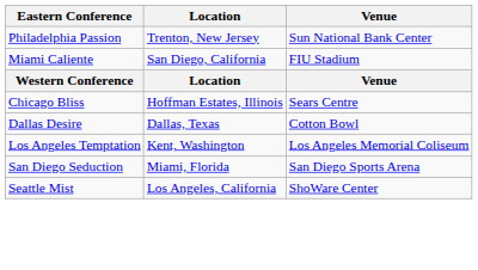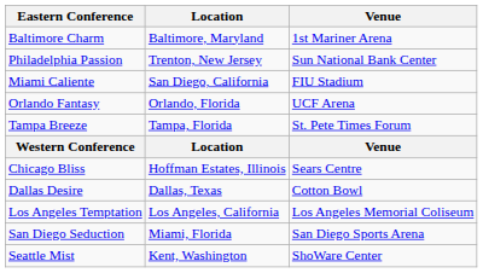+ row: Baltimore Charm | Baltimore, Maryland | 1st Mariner Arena
+ row: Orlando Fantasy | Orlando, Florida | UCF Arena
+ row: Tampa Breeze | Tampa, Florida | St. Pete Times Forum
Los Angeles Temptation | Location: Kent, Washington -> Los Angeles, California
Seattle Mist | Location: Los Angeles, California -> Kent, Washington
